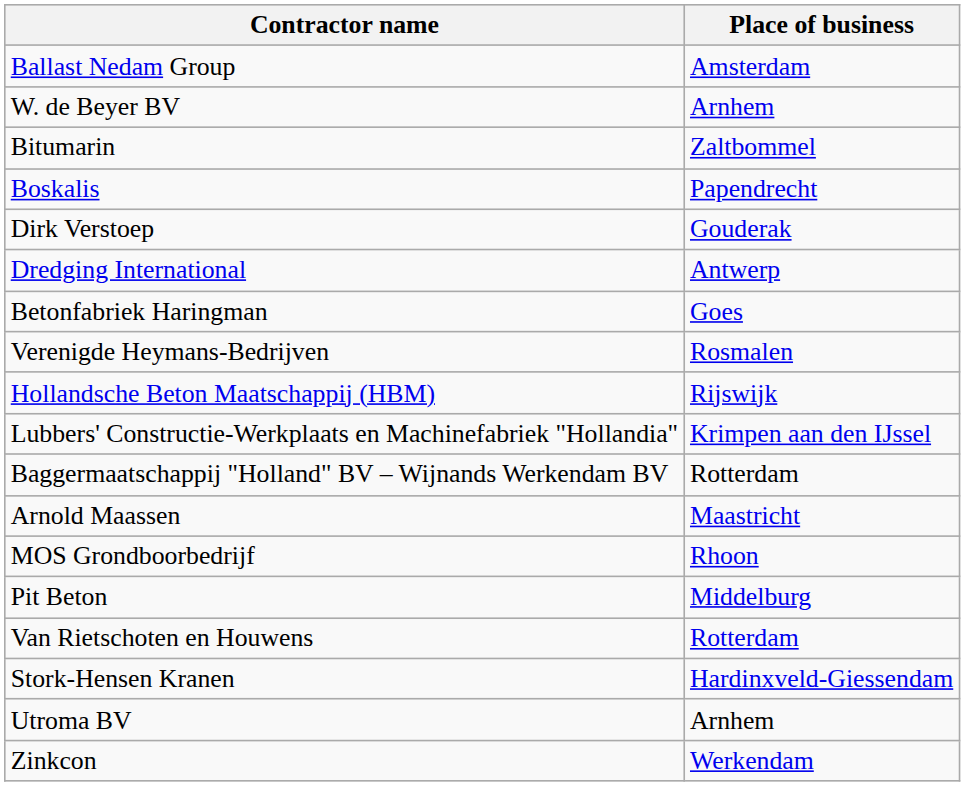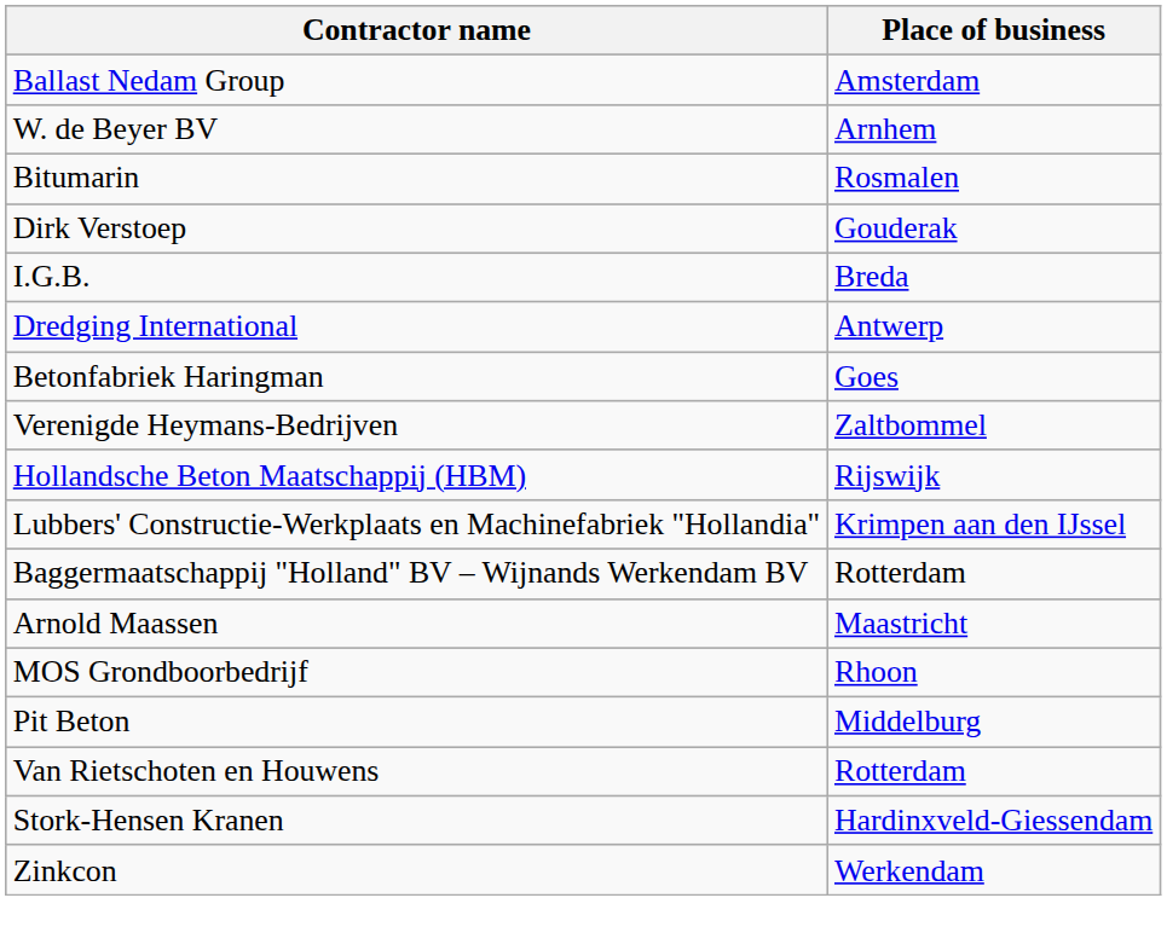Bitumarin | Place of business: Zaltbommel -> Rosmalen
- row: Boskalis | Papendrecht
+ row: I.G.B. | Breda
Verenigde Heymans-Bedrijven | Place of business: Rosmalen -> Zaltbommel
- row: Utroma BV | Arnhem
